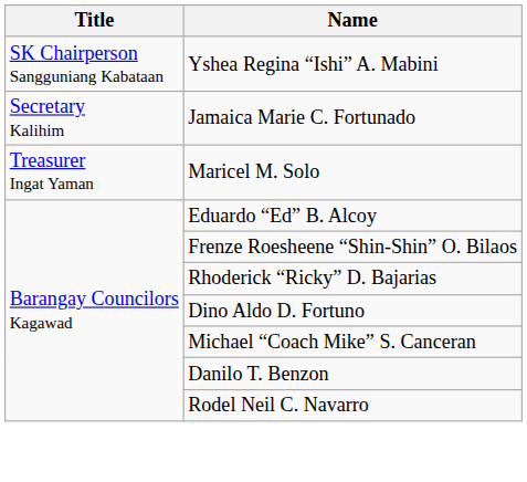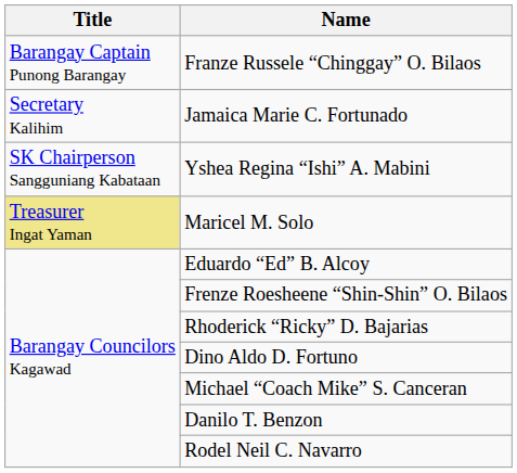+ row: Barangay Captain Punong Barangay | Franze Russele “Chinggay” O. Bilaos
rows swapped: Yshea Regina “Ishi” A. Mabini <-> Jamaica Marie C. Fortunado
Maricel M. Solo | Title: no background -> khaki background
